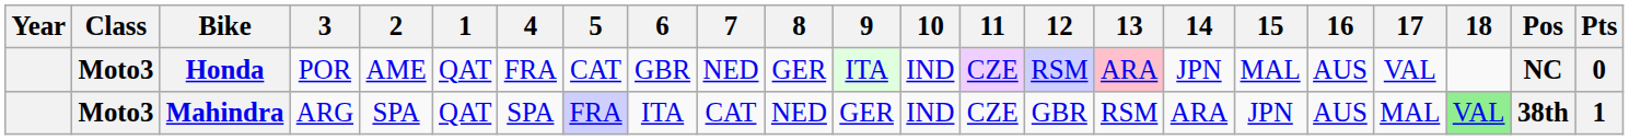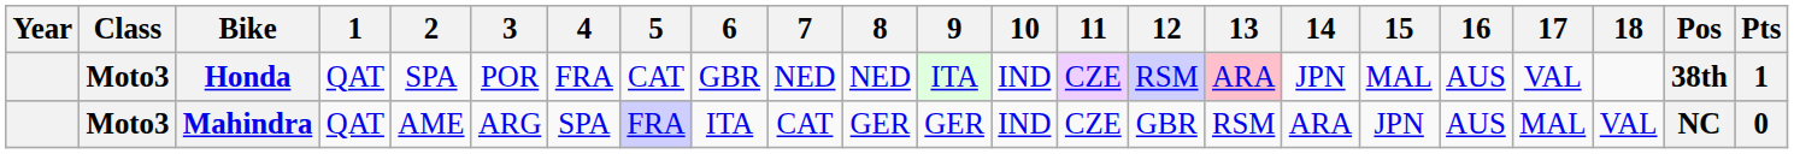columns swapped: 1 <-> 3
Honda | 2: AME -> SPA
Honda | 8: GER -> NED
Honda | Pos: NC -> 38th
Honda | Pts: 0 -> 1
Mahindra | 2: SPA -> AME
Mahindra | 8: NED -> GER
Mahindra | 18: lightgreen background -> no background
Mahindra | Pos: 38th -> NC
Mahindra | Pts: 1 -> 0
